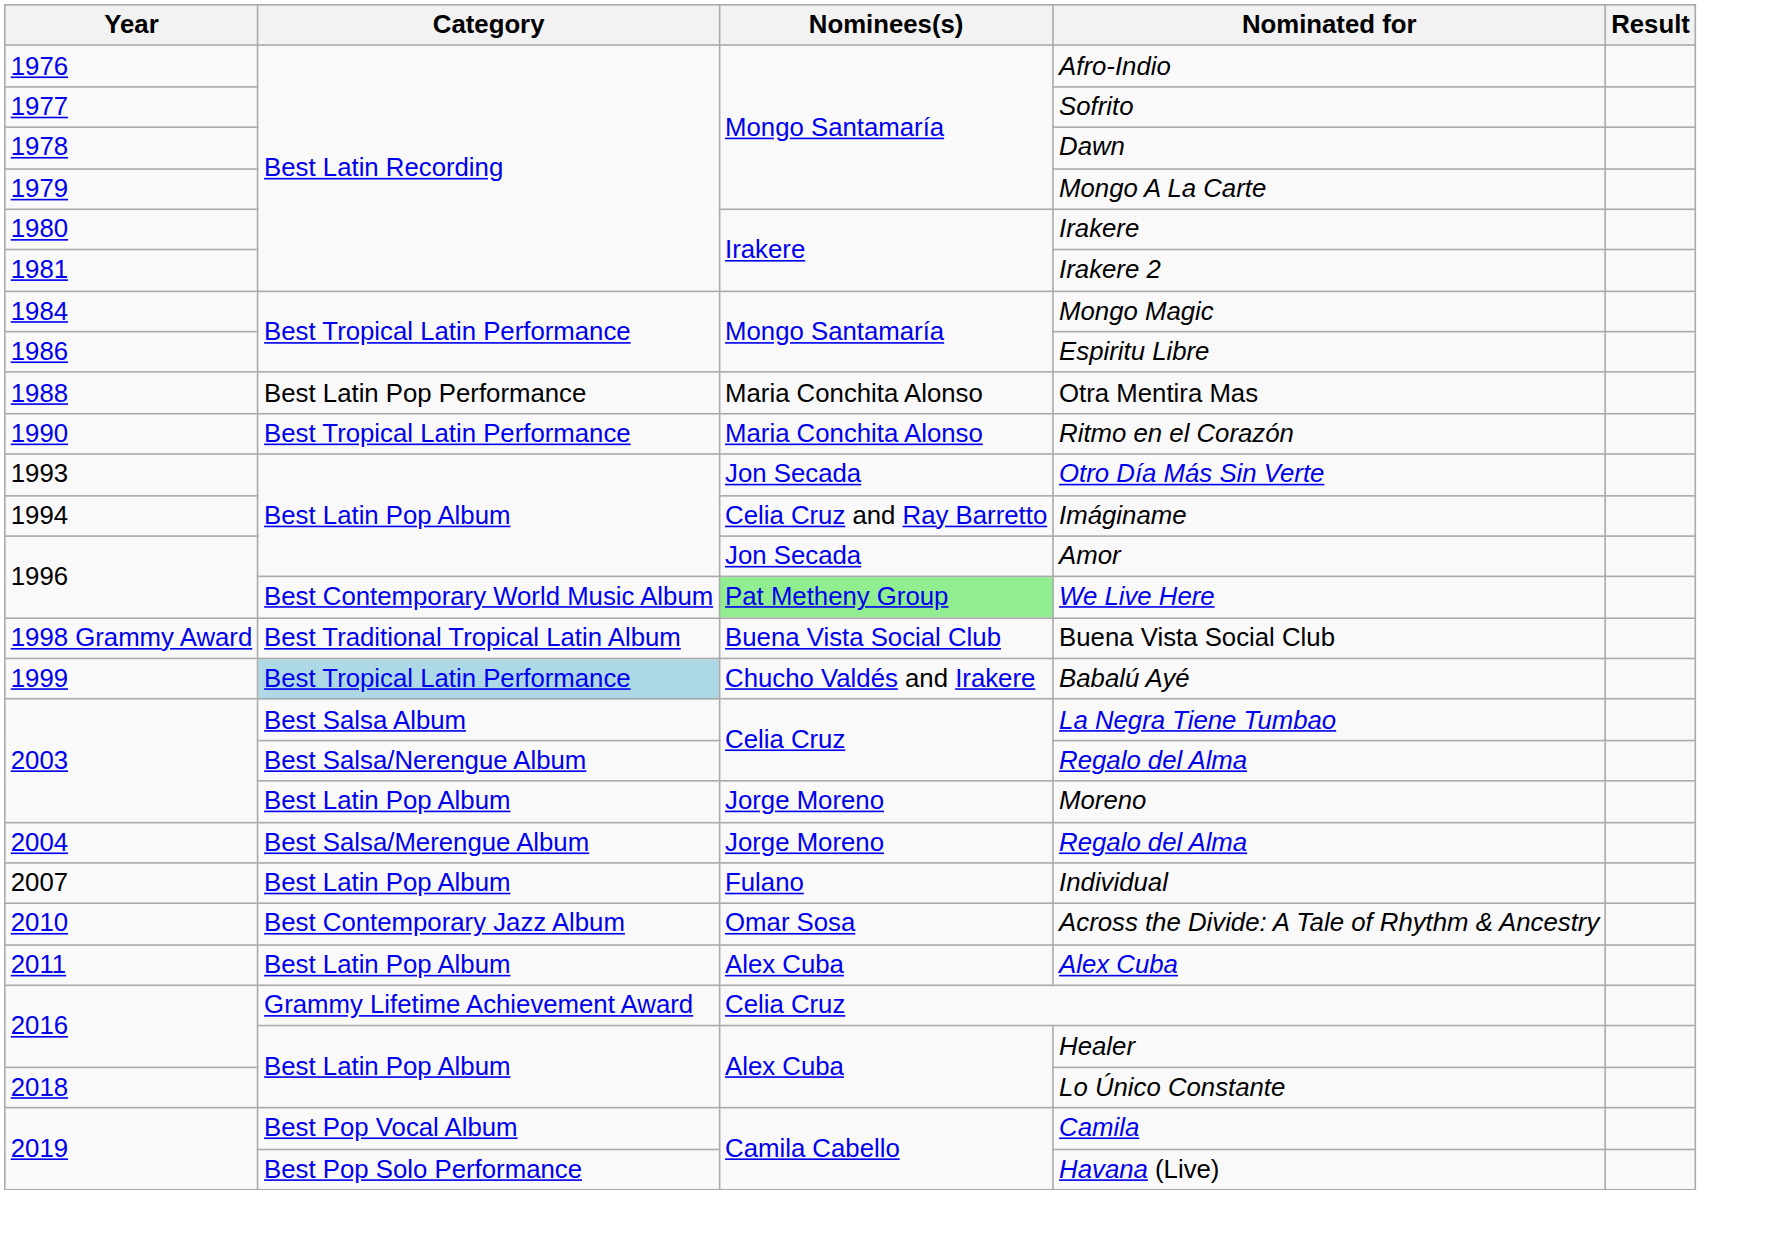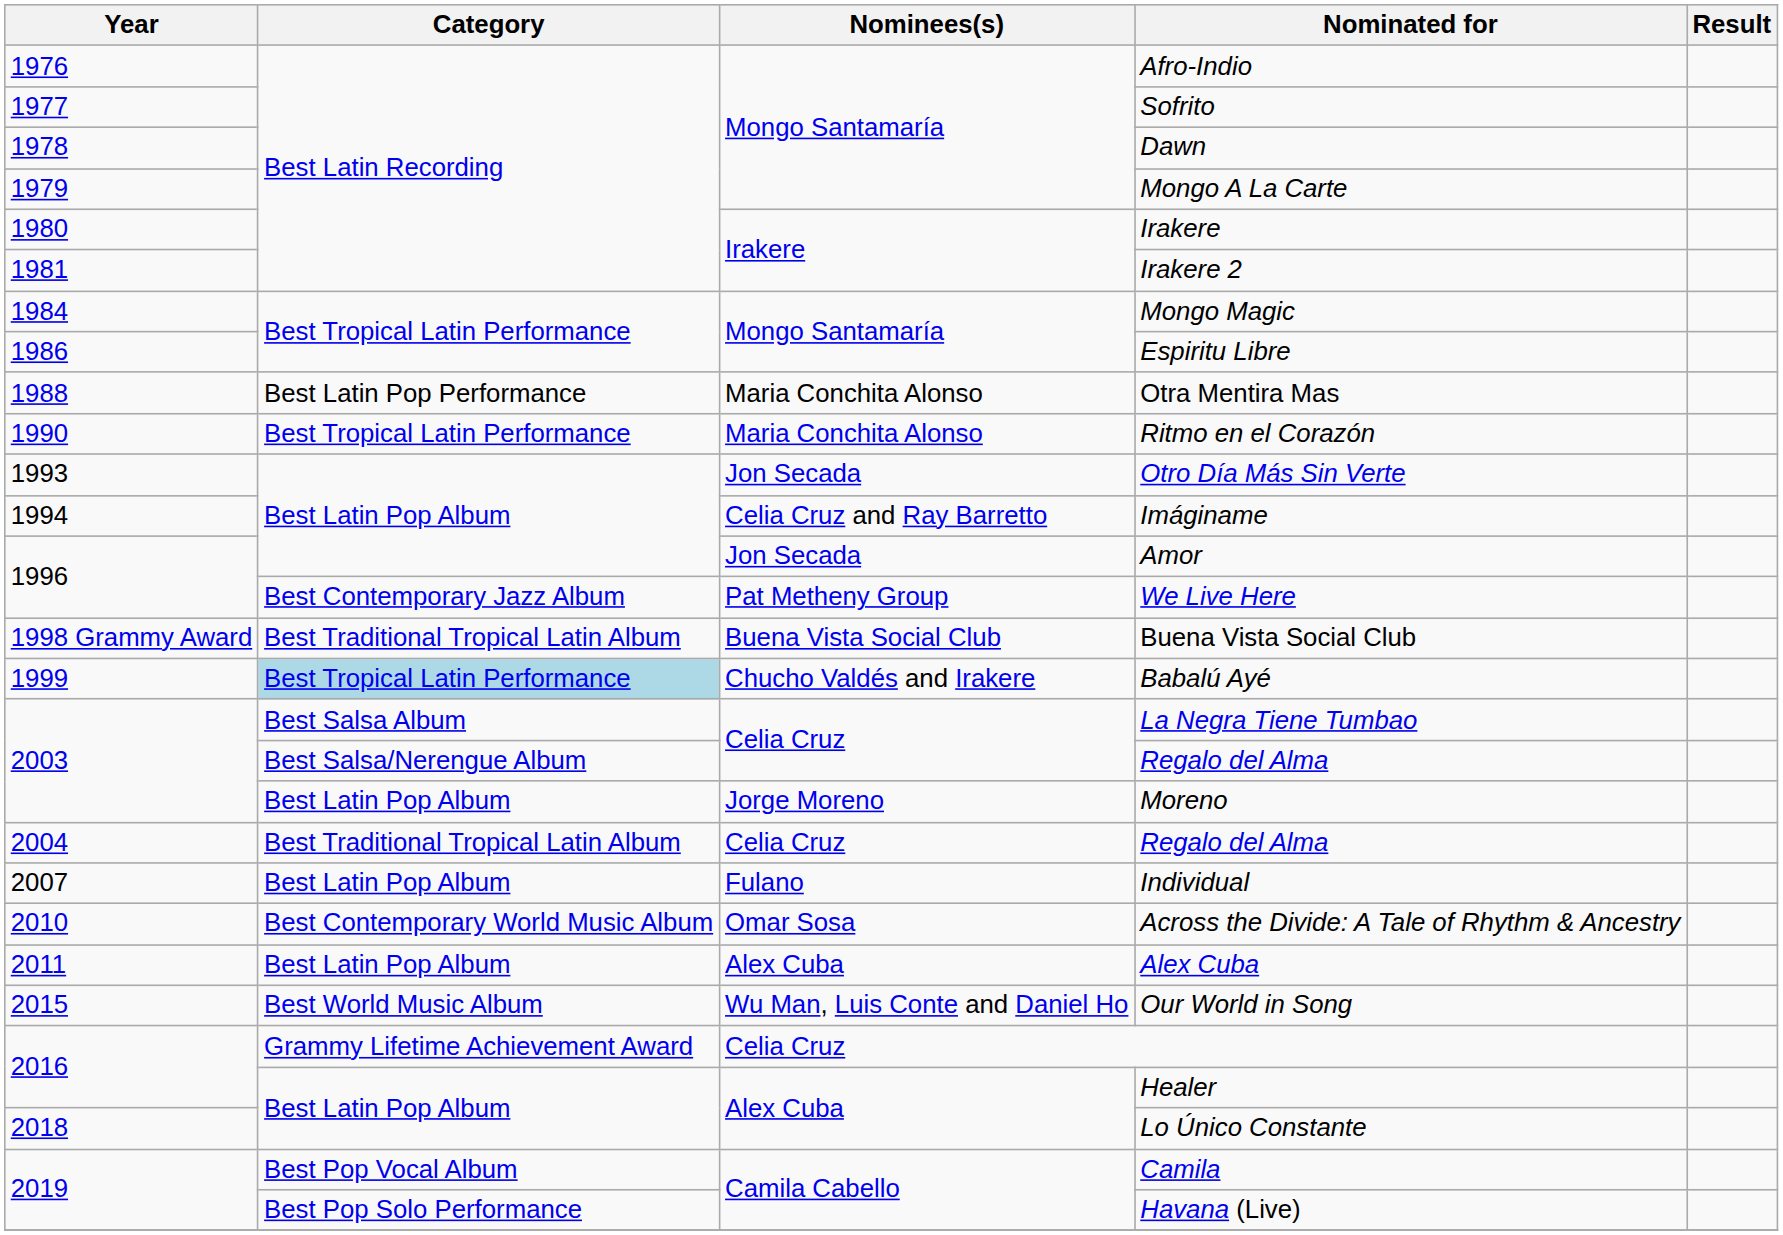We Live Here | Category: Best Contemporary World Music Album -> Best Contemporary Jazz Album
We Live Here | Nominees(s): lightgreen background -> no background
2004 / Regalo del Alma | Category: Best Salsa/Merengue Album -> Best Traditional Tropical Latin Album
2004 / Regalo del Alma | Nominees(s): Jorge Moreno -> Celia Cruz
Across the Divide: A Tale of Rhythm & Ancestry | Category: Best Contemporary Jazz Album -> Best Contemporary World Music Album
+ row: 2015 | Best World Music Album | Wu Man, Luis Conte and Daniel Ho | Our World in Song
